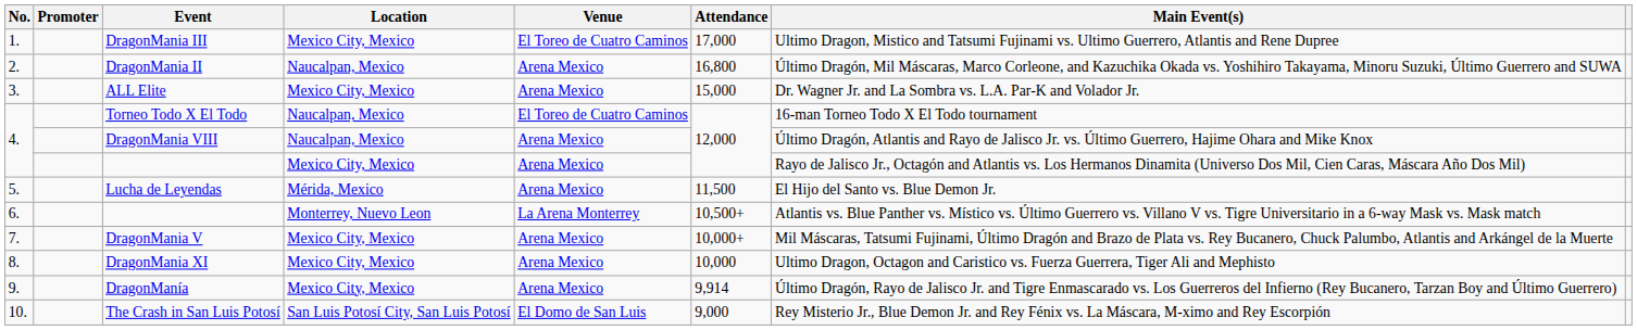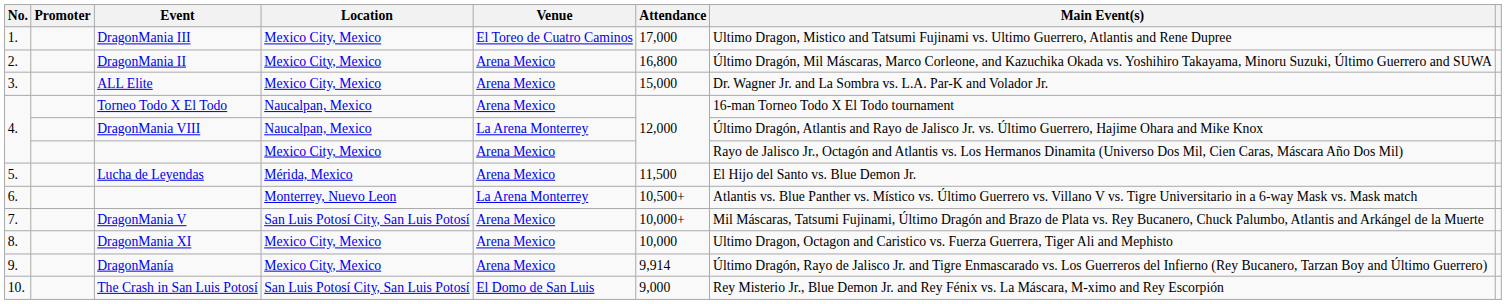DragonMania II | Location: Naucalpan, Mexico -> Mexico City, Mexico
Torneo Todo X El Todo | Venue: El Toreo de Cuatro Caminos -> Arena Mexico
DragonMania VIII | Venue: Arena Mexico -> La Arena Monterrey
DragonMania V | Location: Mexico City, Mexico -> San Luis Potosí City, San Luis Potosí
